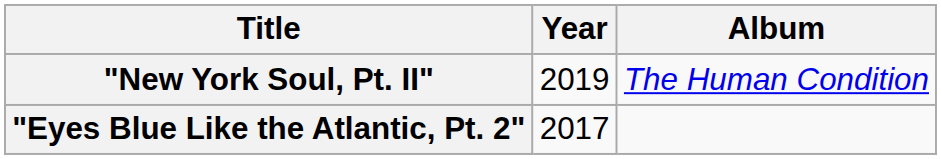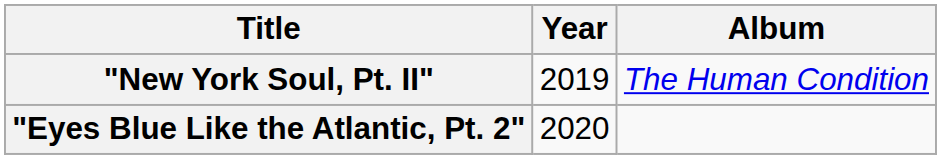"Eyes Blue Like the Atlantic, Pt. 2" | Year: 2017 -> 2020
